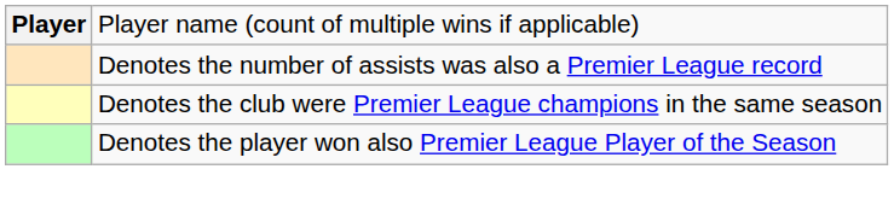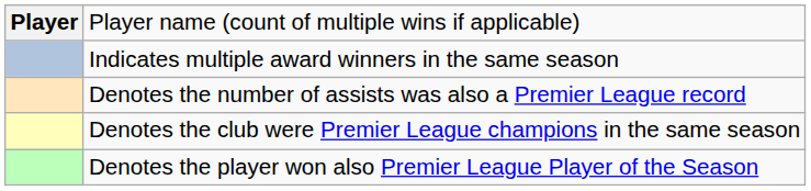+ row: Indicates multiple award winners in the same season
